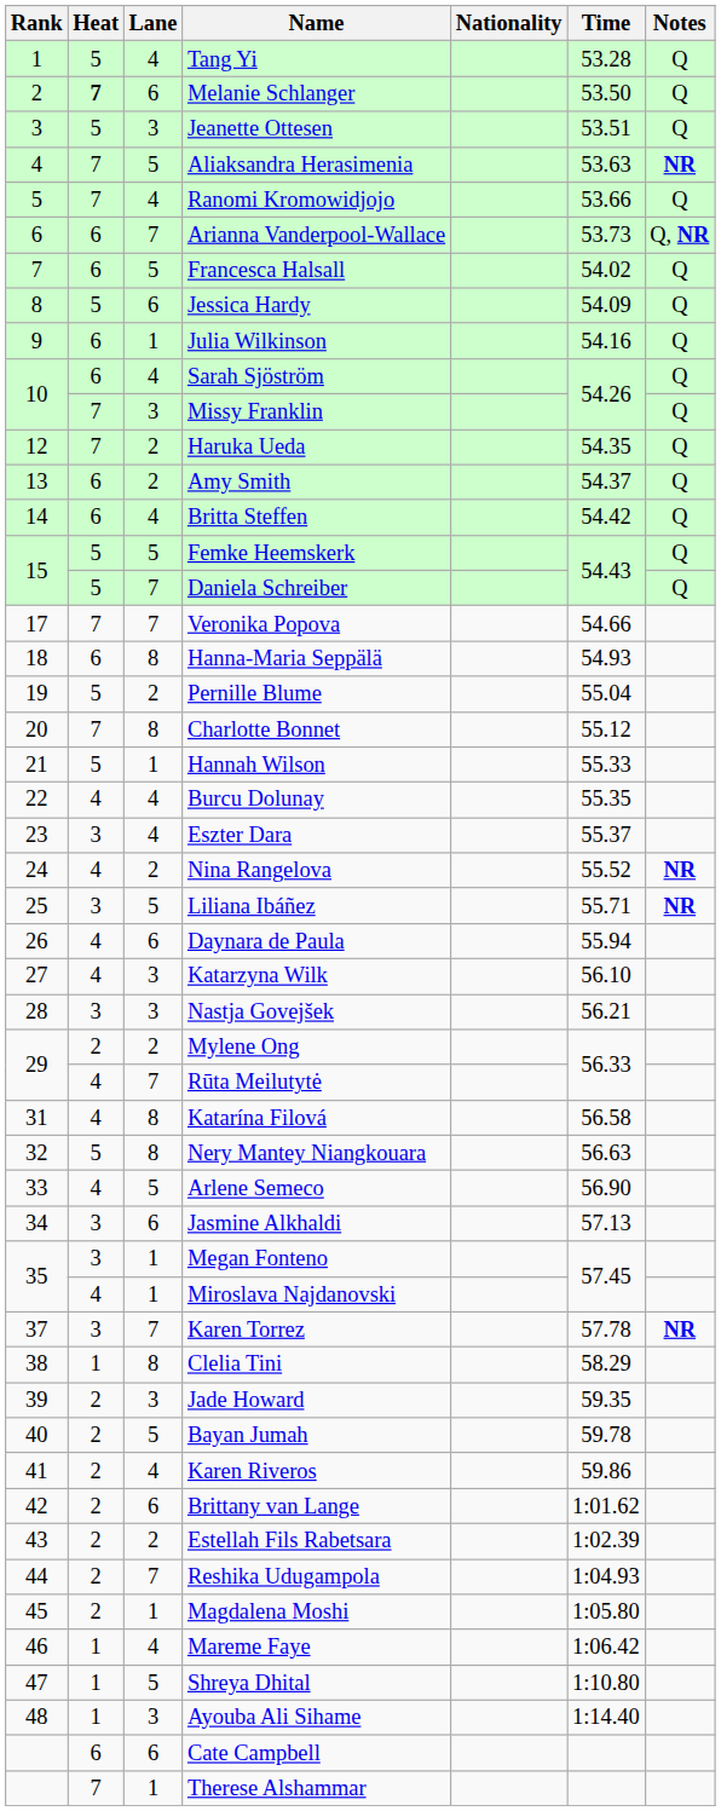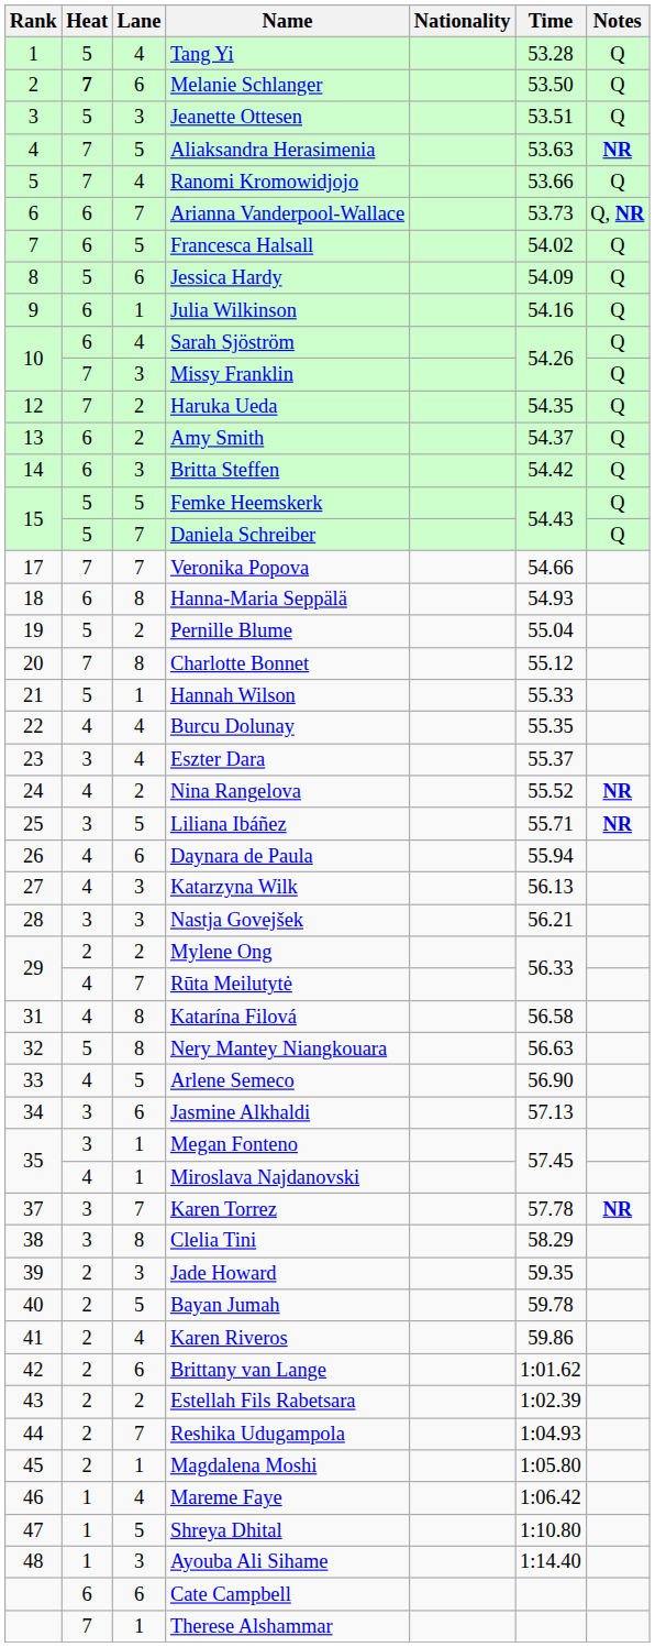Britta Steffen | Lane: 4 -> 3
Katarzyna Wilk | Time: 56.10 -> 56.13
Clelia Tini | Heat: 1 -> 3
